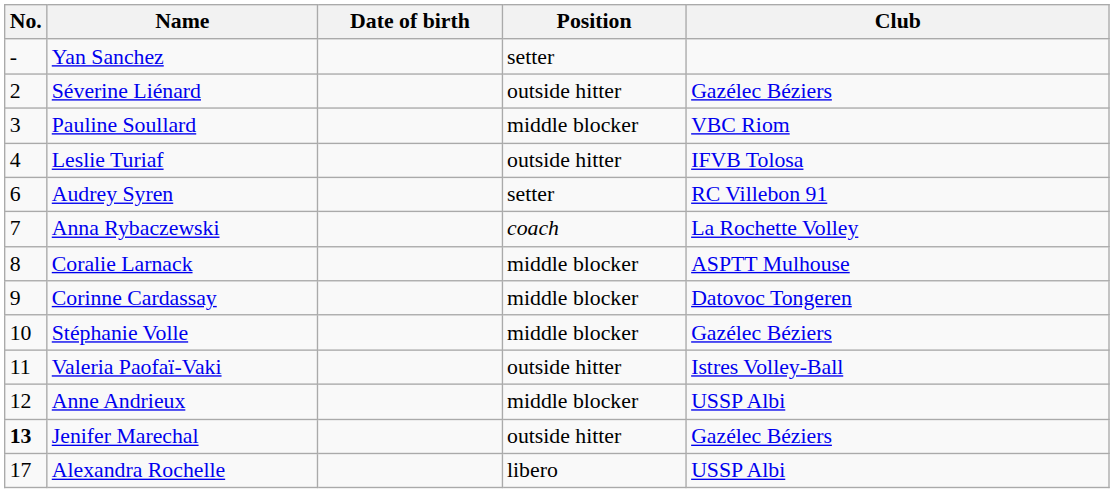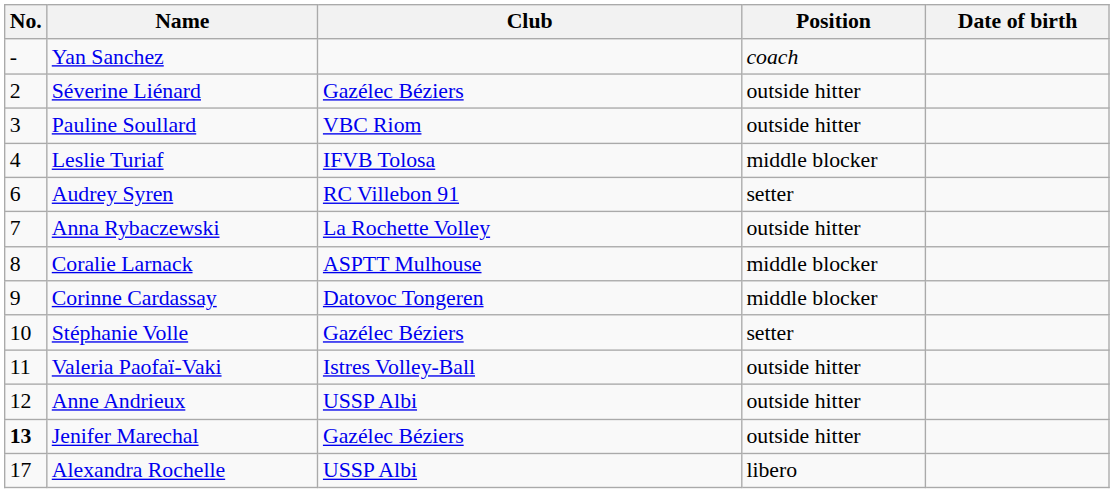columns swapped: Date of birth <-> Club
Yan Sanchez | Position: setter -> coach
Pauline Soullard | Position: middle blocker -> outside hitter
Leslie Turiaf | Position: outside hitter -> middle blocker
Anna Rybaczewski | Position: coach -> outside hitter
Stéphanie Volle | Position: middle blocker -> setter
Anne Andrieux | Position: middle blocker -> outside hitter
